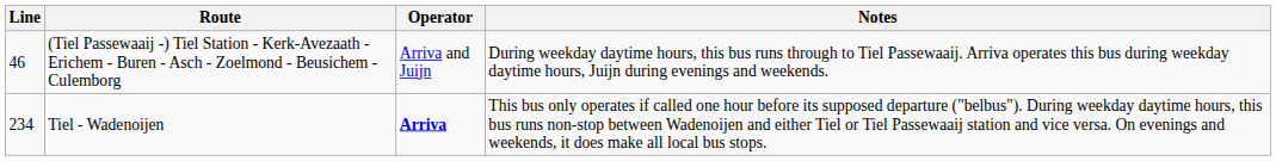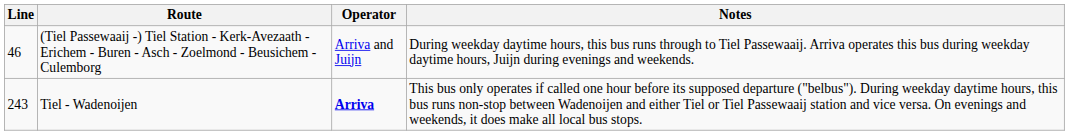Tiel - Wadenoijen | Line: 234 -> 243
